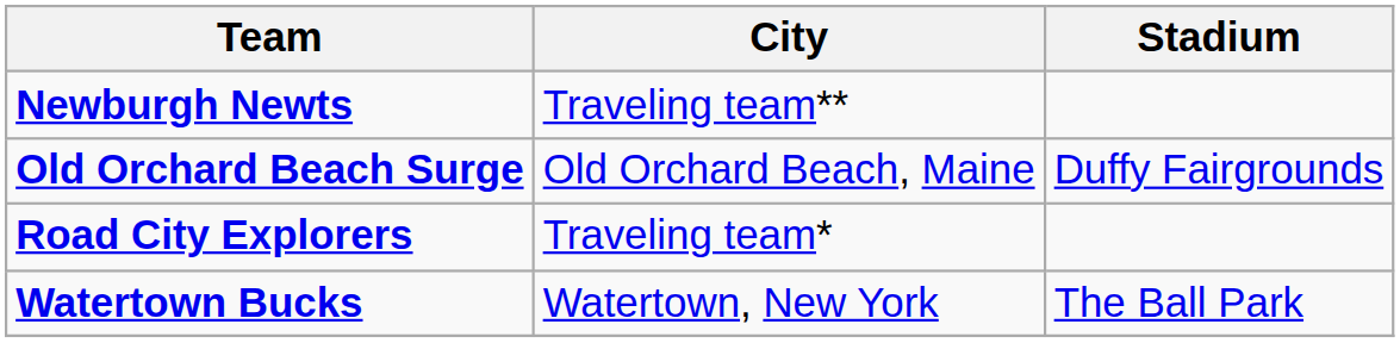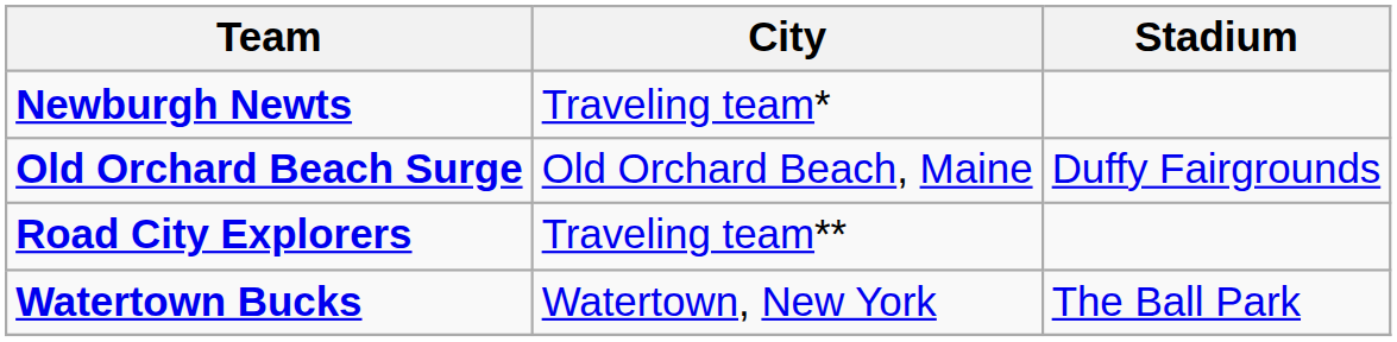Newburgh Newts | City: Traveling team** -> Traveling team*
Road City Explorers | City: Traveling team* -> Traveling team**
